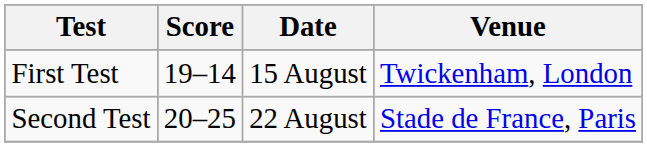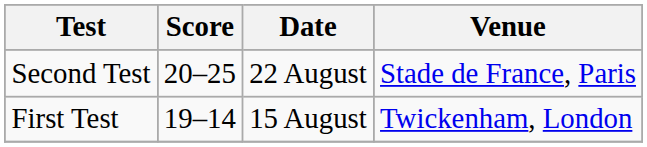rows swapped: First Test <-> Second Test
